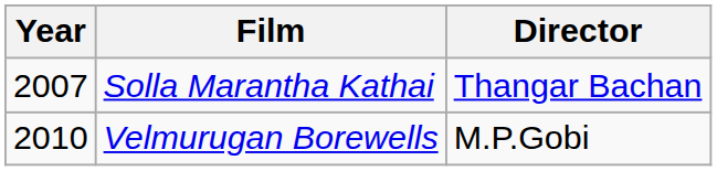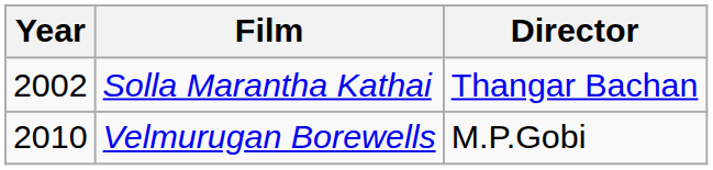Solla Marantha Kathai | Year: 2007 -> 2002
